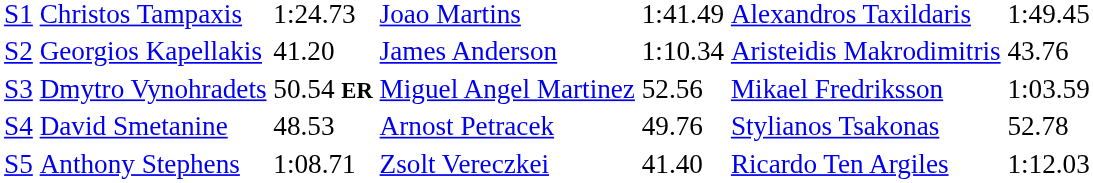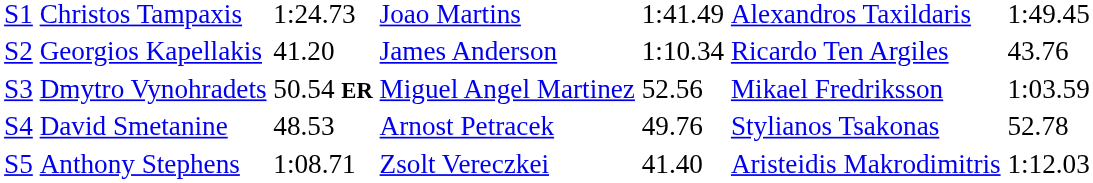Georgios Kapellakis | column 6: Aristeidis Makrodimitris -> Ricardo Ten Argiles
Anthony Stephens | column 6: Ricardo Ten Argiles -> Aristeidis Makrodimitris
